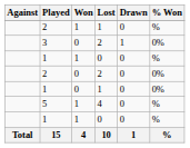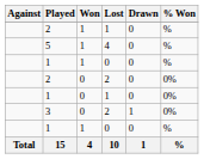rows swapped: 3 <-> 5
